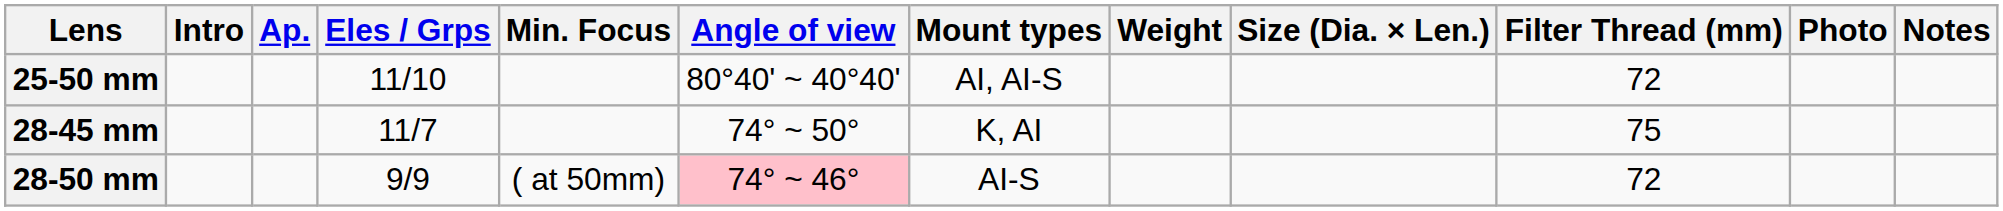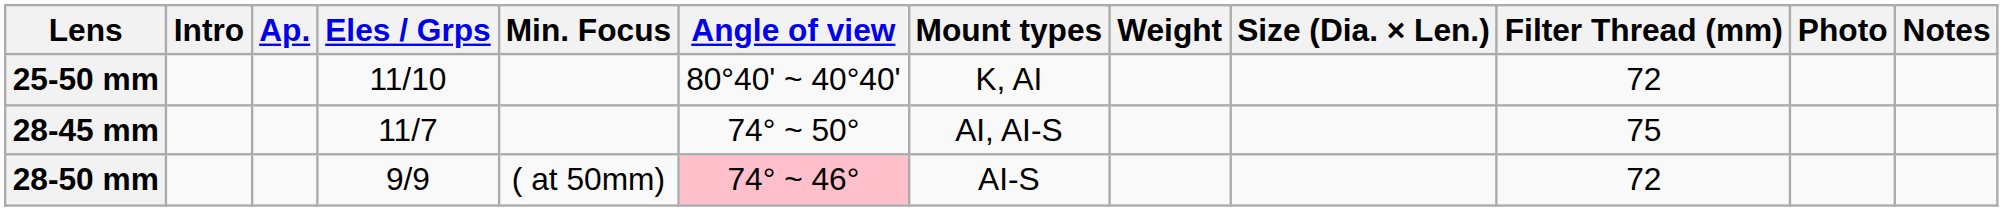25-50 mm | Mount types: AI, AI-S -> K, AI
28-45 mm | Mount types: K, AI -> AI, AI-S
